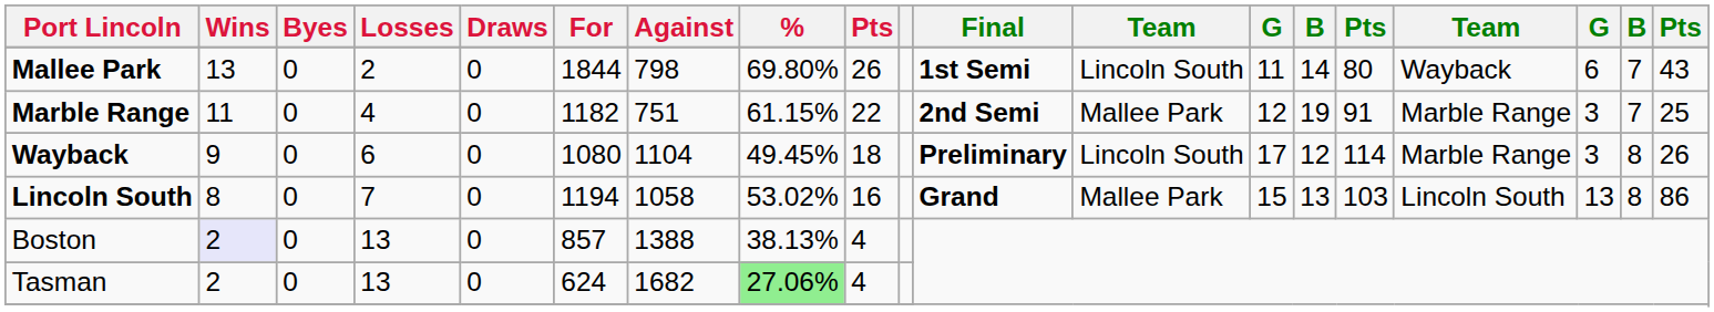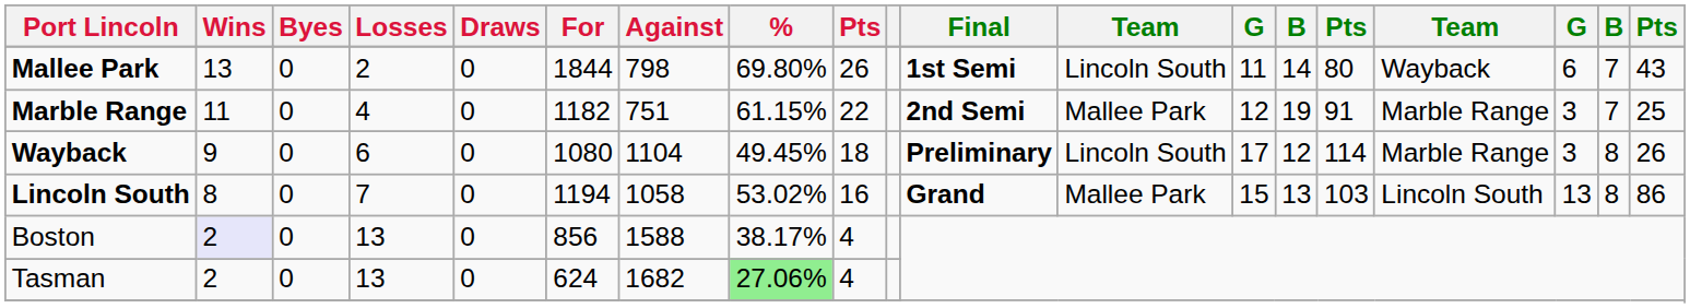Boston | For: 857 -> 856
Boston | Against: 1388 -> 1588
Boston | %: 38.13% -> 38.17%
